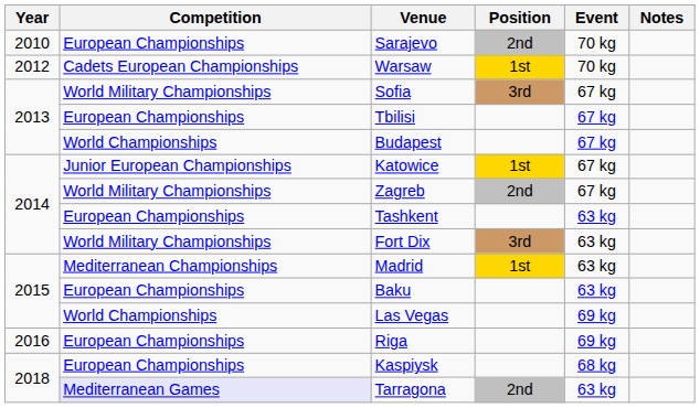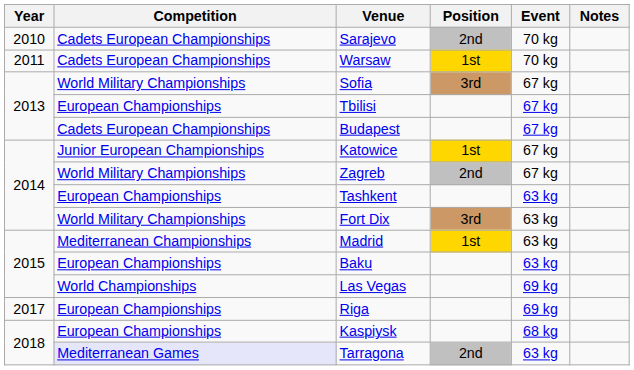Sarajevo | Competition: European Championships -> Cadets European Championships
Warsaw | Year: 2012 -> 2011
Budapest | Competition: World Championships -> Cadets European Championships
Riga | Year: 2016 -> 2017
